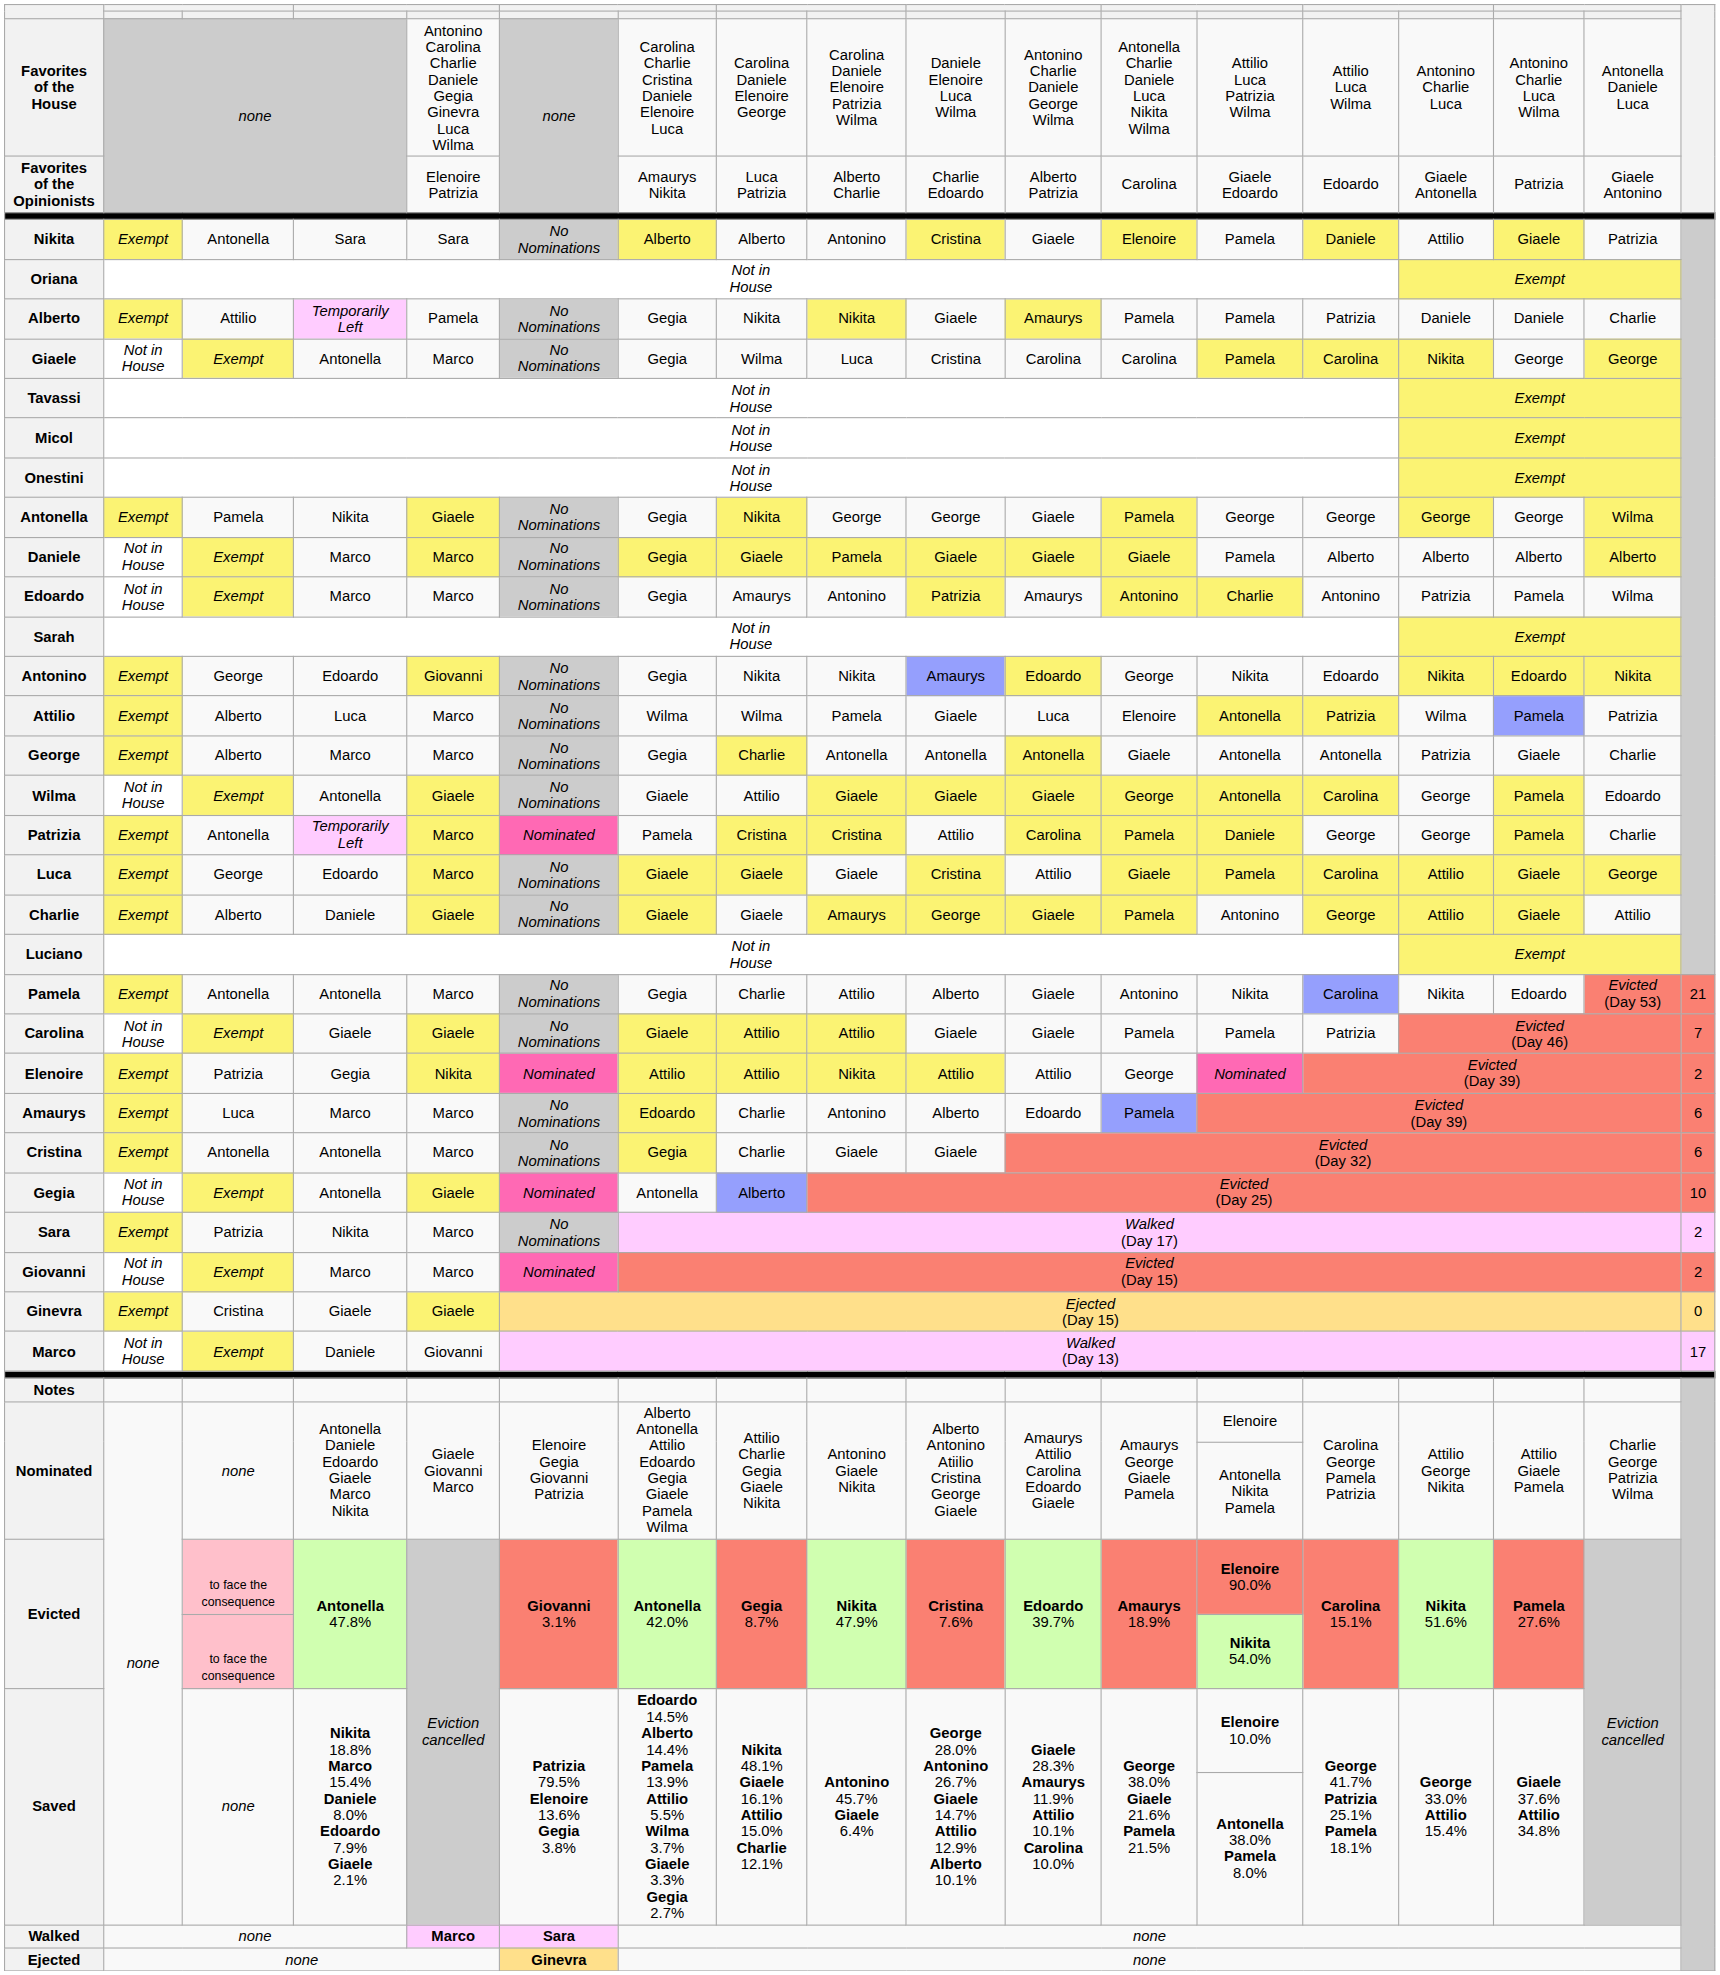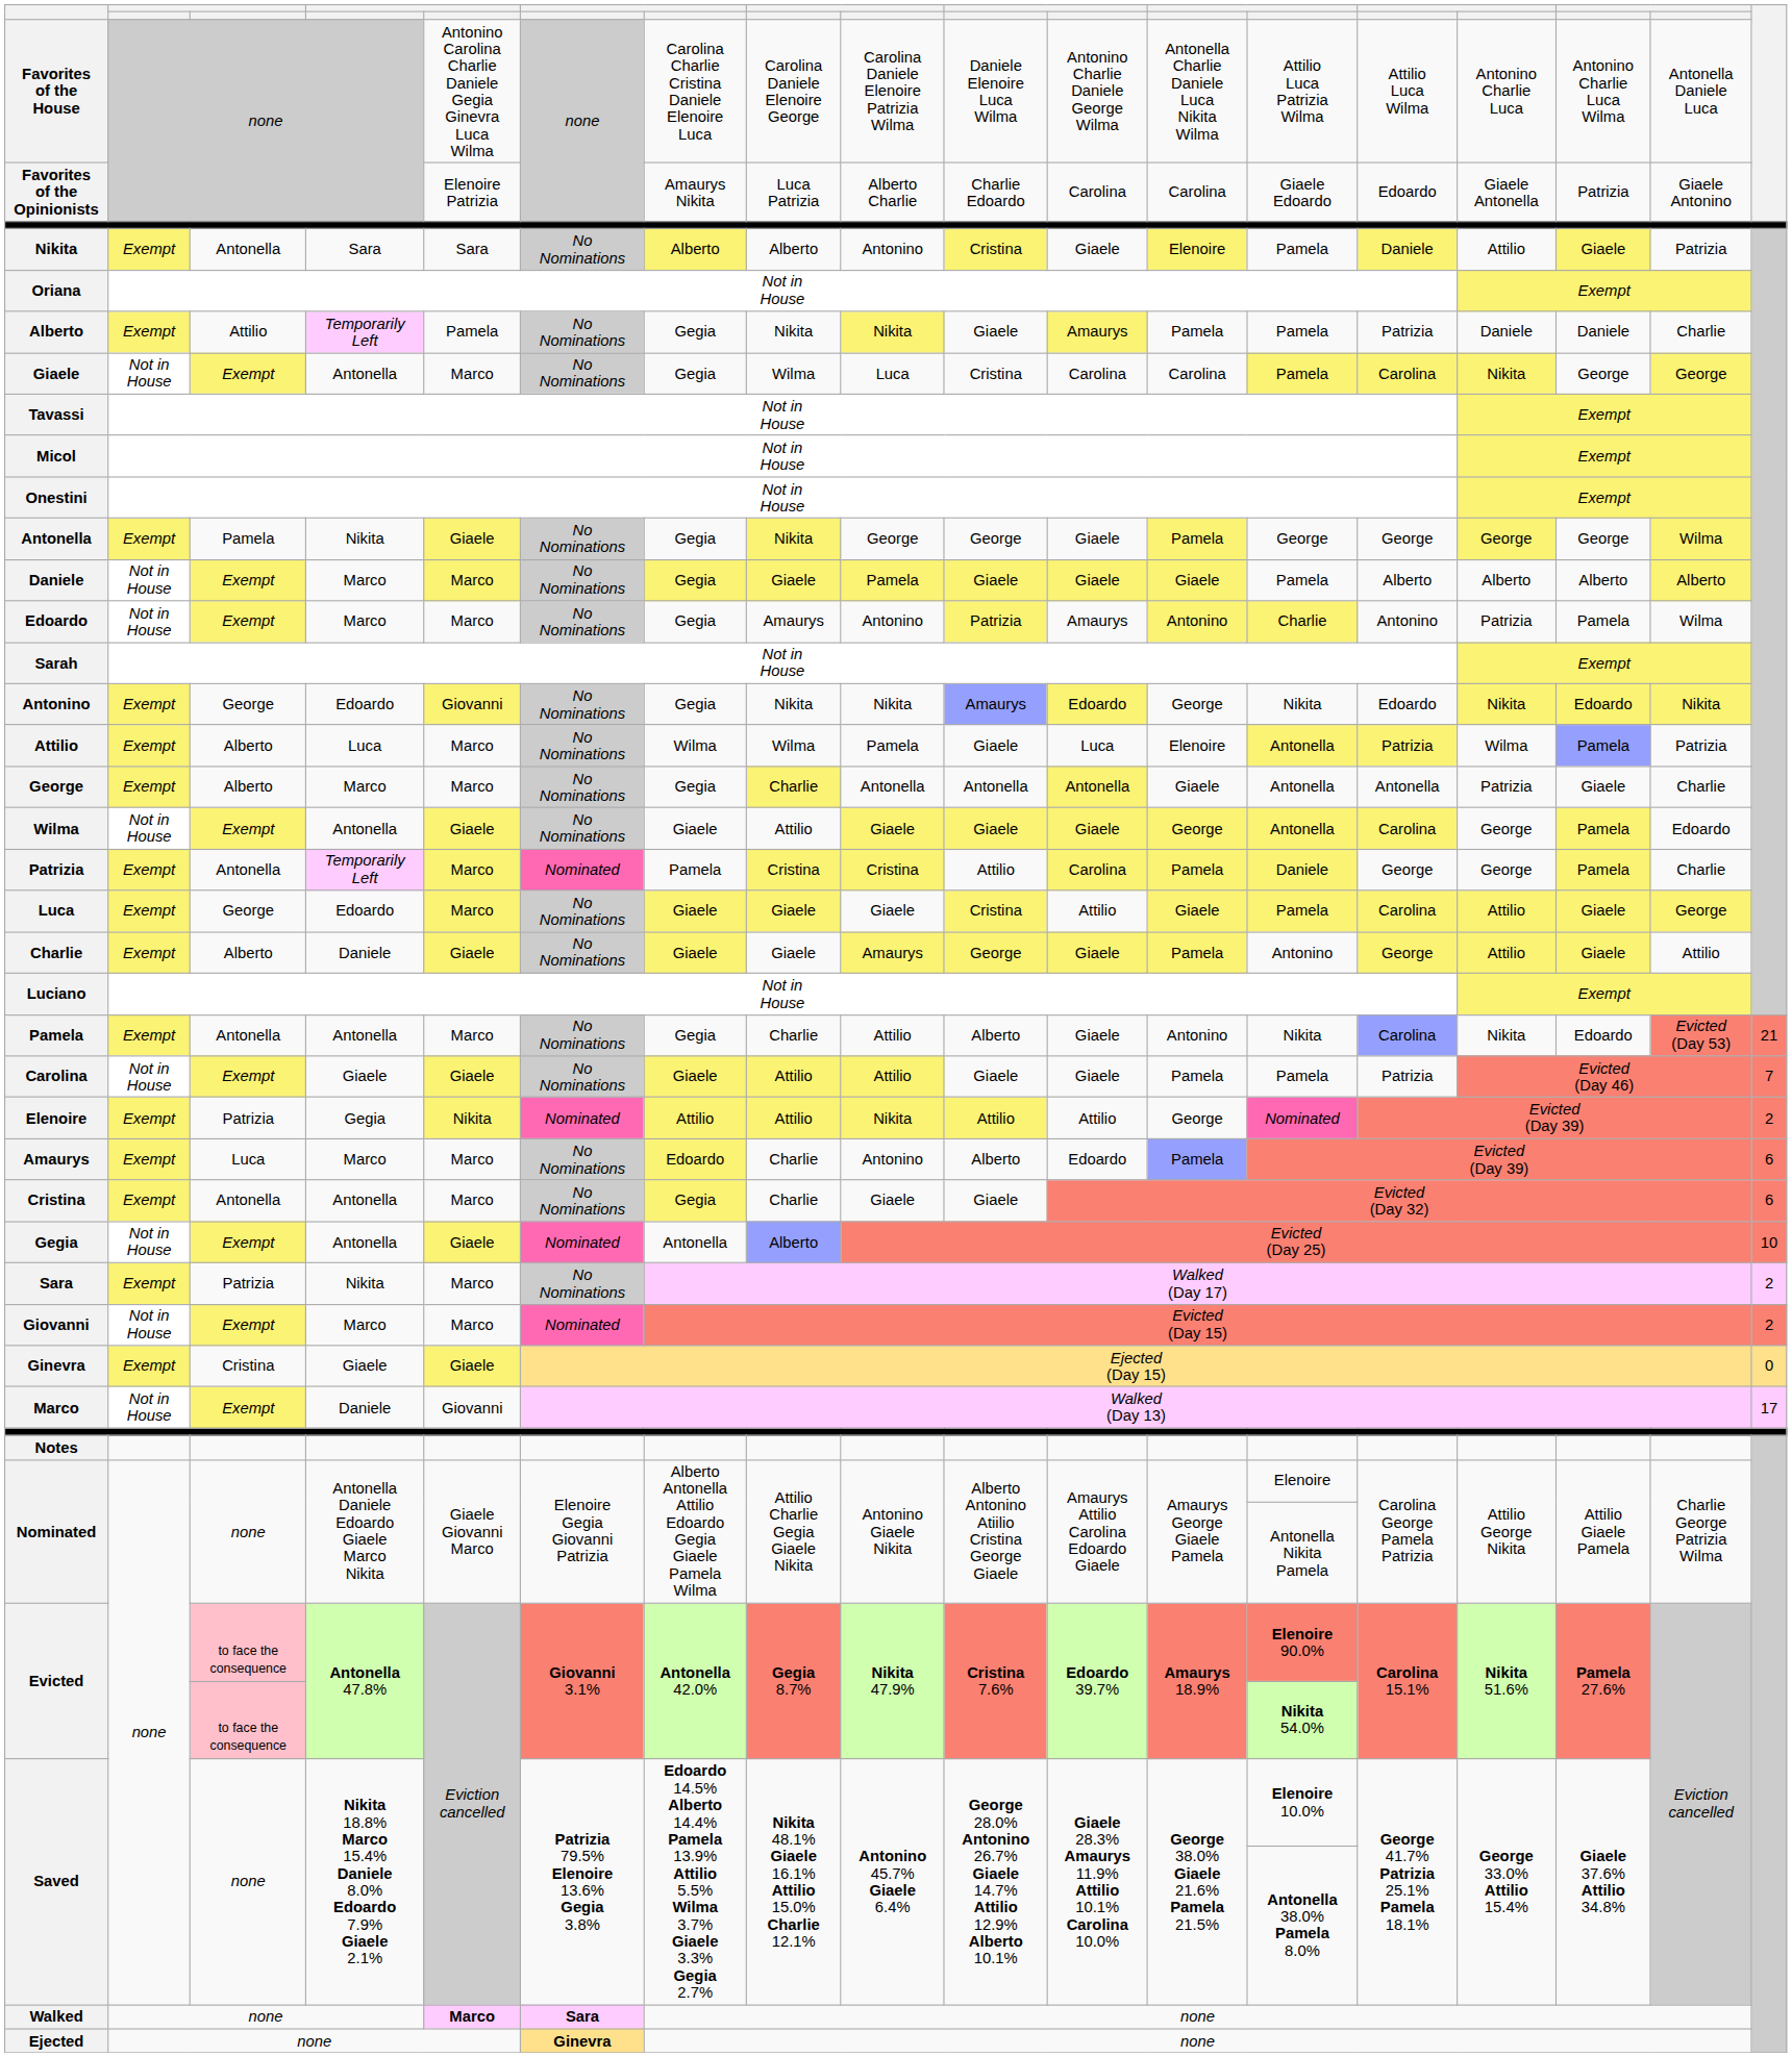Favorites of the Opinionists | column 11: Alberto Patrizia -> Carolina
